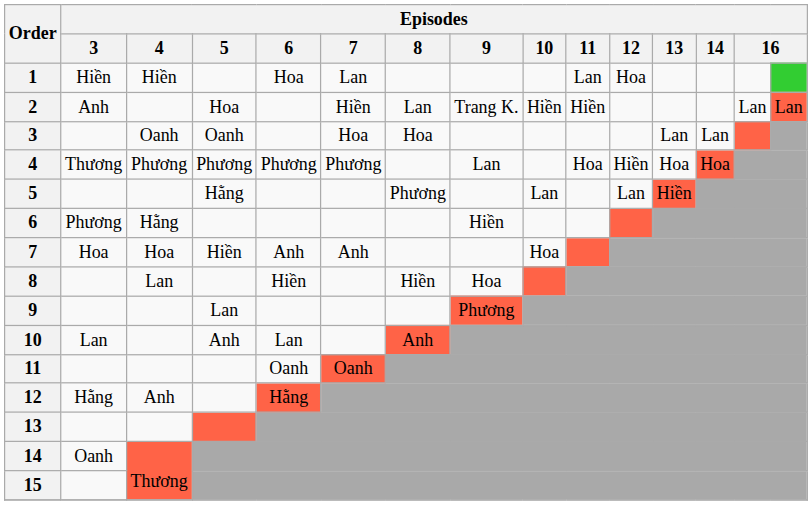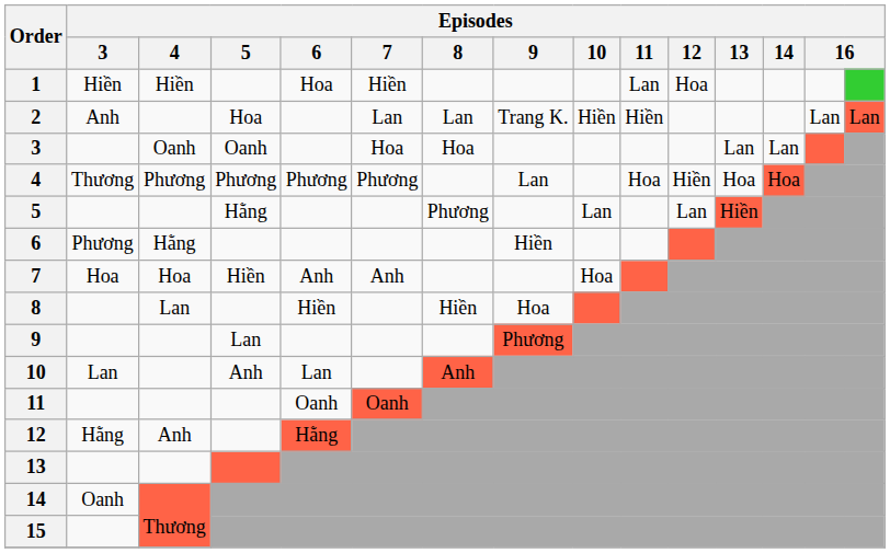1 | Episodes / 7: Lan -> Hiền
2 | Episodes / 7: Hiền -> Lan
